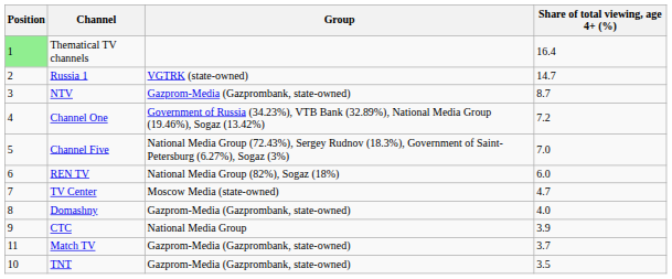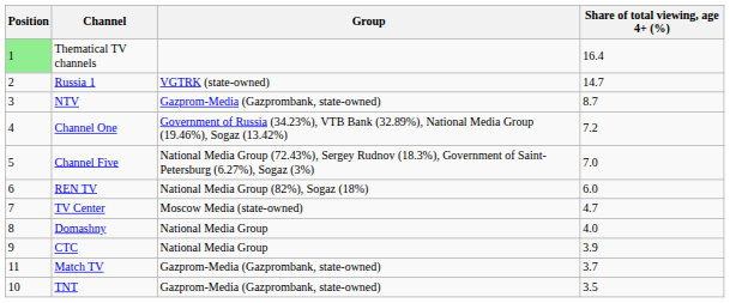Domashny | Group: Gazprom-Media (Gazprombank, state-owned) -> National Media Group
